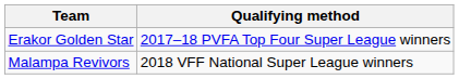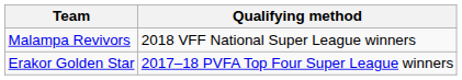rows swapped: Malampa Revivors <-> Erakor Golden Star
